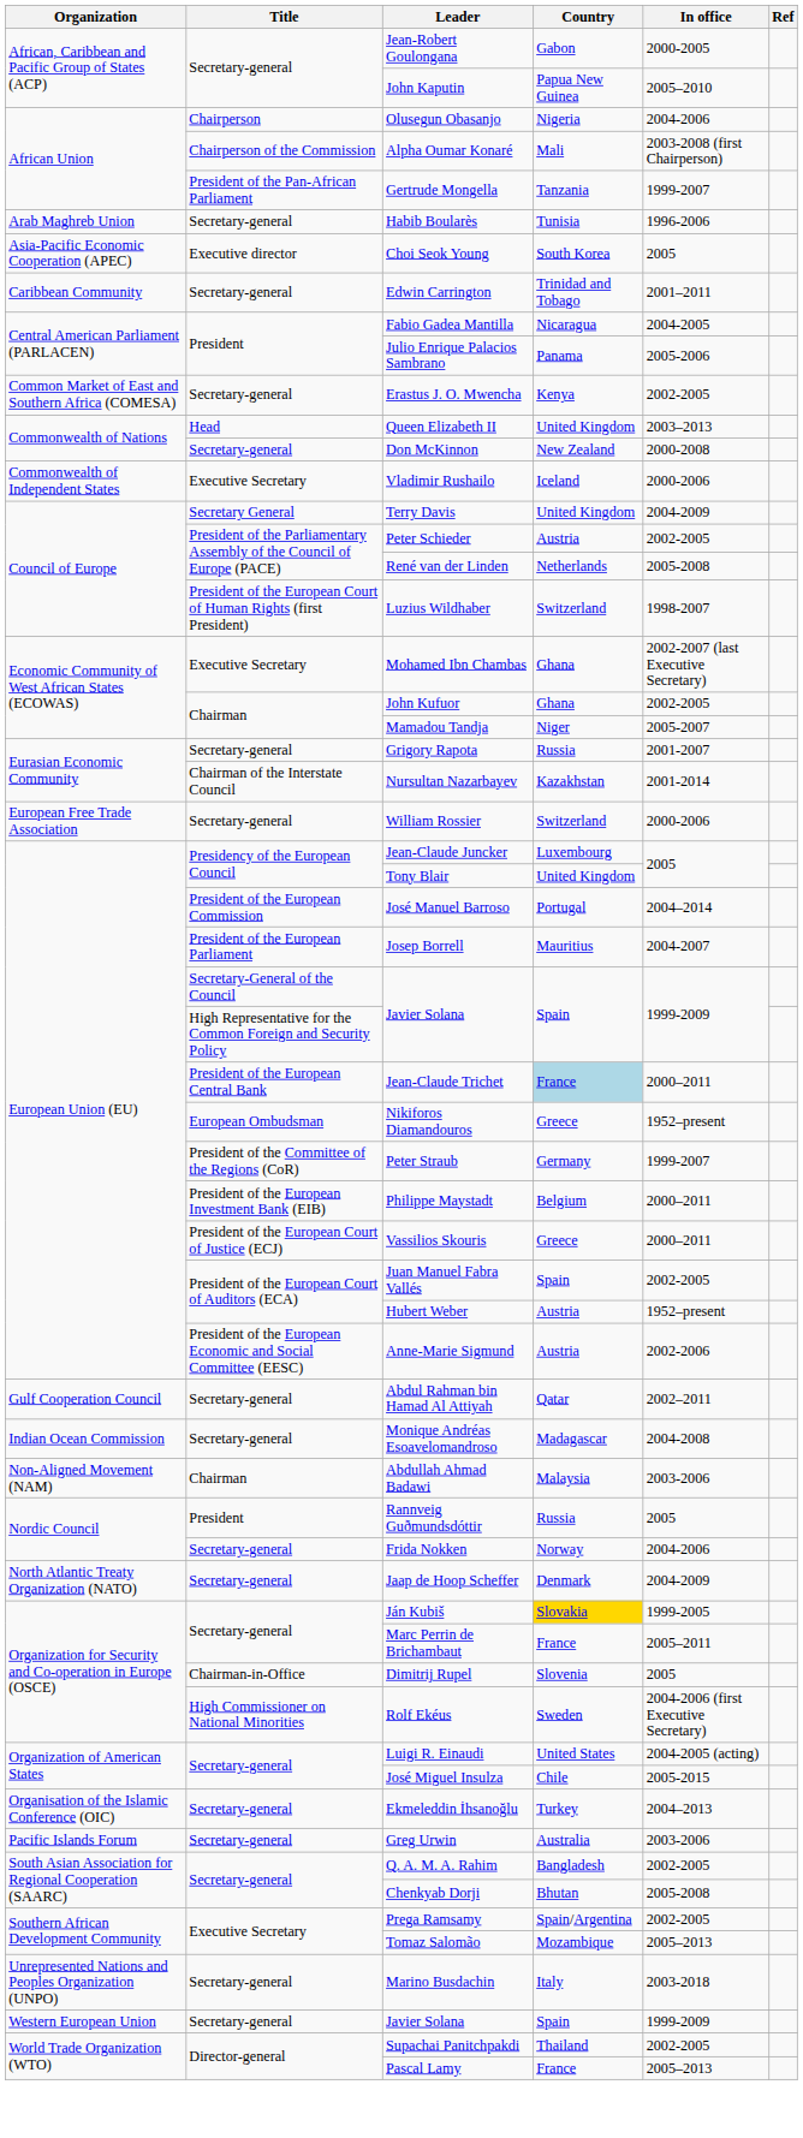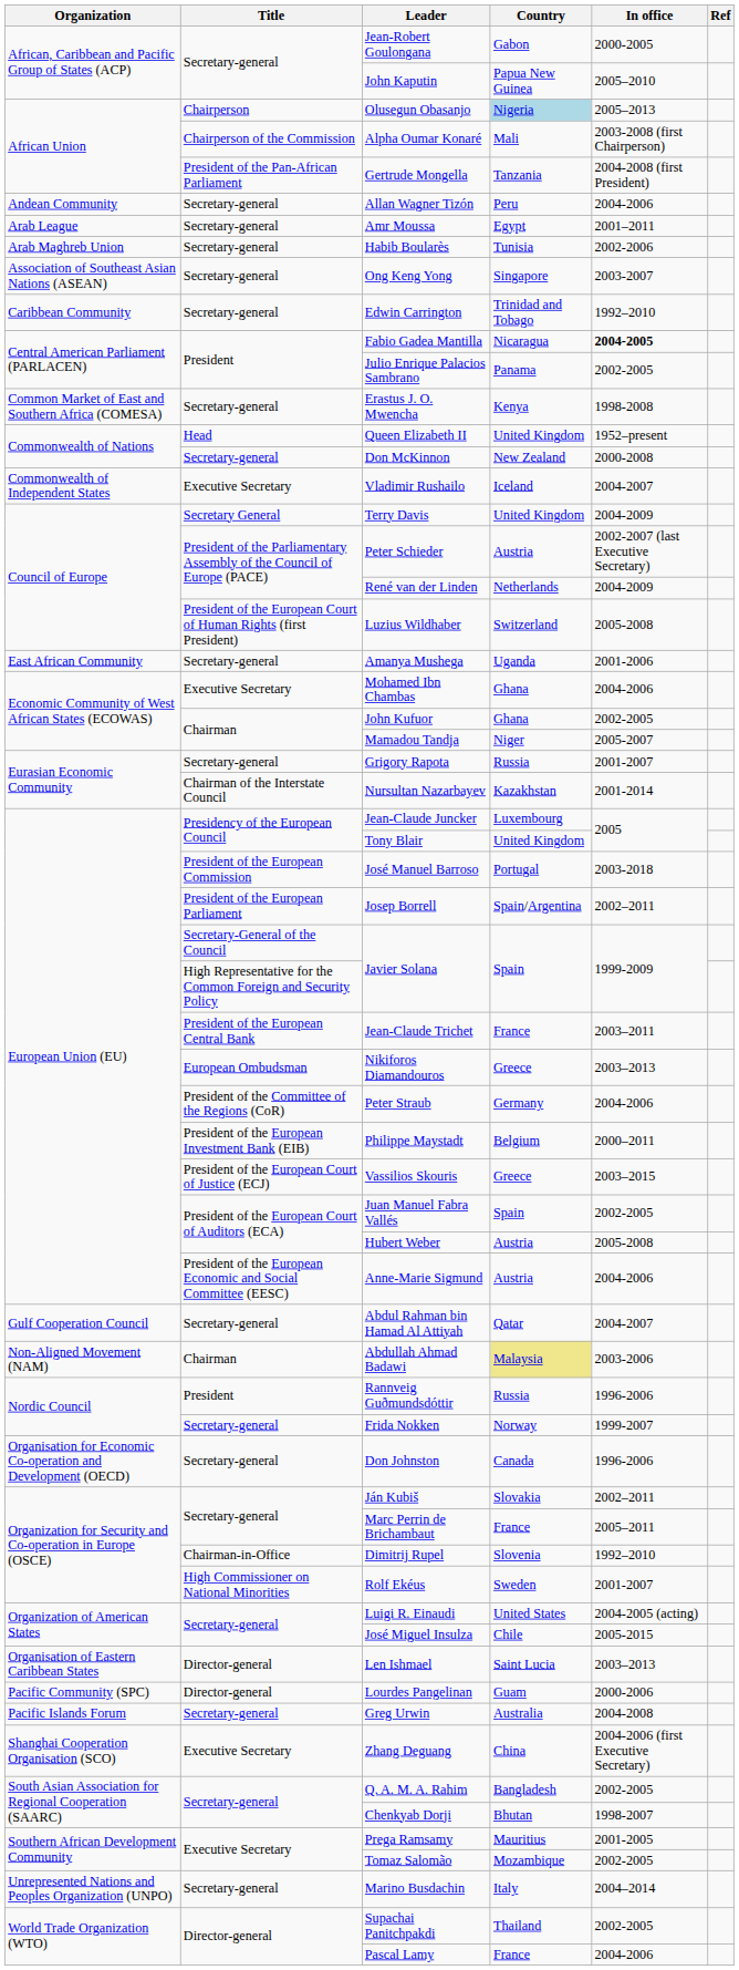Olusegun Obasanjo | Country: no background -> lightblue background
Olusegun Obasanjo | In office: 2004-2006 -> 2005–2013
Gertrude Mongella | In office: 1999-2007 -> 2004-2008 (first President)
+ row: Andean Community | Secretary-general | Allan Wagner Tizón | Peru | 2004-2006
+ row: Arab League | Secretary-general | Amr Moussa | Egypt | 2001–2011
Habib Boularès | In office: 1996-2006 -> 2002-2006
- row: Asia-Pacific Economic Cooperation (APEC) | Executive director | Choi Seok Young | South Korea | 2005
+ row: Association of Southeast Asian Nations (ASEAN) | Secretary-general | Ong Keng Yong | Singapore | 2003-2007
Edwin Carrington | In office: 2001–2011 -> 1992–2010
Fabio Gadea Mantilla | In office: normal -> bold
Julio Enrique Palacios Sambrano | In office: 2005-2006 -> 2002-2005
Erastus J. O. Mwencha | In office: 2002-2005 -> 1998-2008
Queen Elizabeth II | In office: 2003–2013 -> 1952–present
Vladimir Rushailo | In office: 2000-2006 -> 2004-2007
Peter Schieder | In office: 2002-2005 -> 2002-2007 (last Executive Secretary)
René van der Linden | In office: 2005-2008 -> 2004-2009
Luzius Wildhaber | In office: 1998-2007 -> 2005-2008
+ row: East African Community | Secretary-general | Amanya Mushega | Uganda | 2001-2006
Mohamed Ibn Chambas | In office: 2002-2007 (last Executive Secretary) -> 2004-2006
- row: European Free Trade Association | Secretary-general | William Rossier | Switzerland | 2000-2006
José Manuel Barroso | In office: 2004–2014 -> 2003-2018
Josep Borrell | Country: Mauritius -> Spain/Argentina
Josep Borrell | In office: 2004-2007 -> 2002–2011
Jean-Claude Trichet | Country: lightblue background -> no background
Jean-Claude Trichet | In office: 2000–2011 -> 2003–2011
Nikiforos Diamandouros | In office: 1952–present -> 2003–2013
Peter Straub | In office: 1999-2007 -> 2004-2006
Vassilios Skouris | In office: 2000–2011 -> 2003–2015
Hubert Weber | In office: 1952–present -> 2005-2008
Anne-Marie Sigmund | In office: 2002-2006 -> 2004-2006
Abdul Rahman bin Hamad Al Attiyah | In office: 2002–2011 -> 2004-2007
- row: Indian Ocean Commission | Secretary-general | Monique Andréas Esoavelomandroso | Madagascar | 2004-2008
Abdullah Ahmad Badawi | Country: no background -> khaki background
Rannveig Guðmundsdóttir | In office: 2005 -> 1996-2006
Frida Nokken | In office: 2004-2006 -> 1999-2007
- row: North Atlantic Treaty Organization (NATO) | Secretary-general | Jaap de Hoop Scheffer | Denmark | 2004-2009
+ row: Organisation for Economic Co-operation and Development (OECD) | Secretary-general | Don Johnston | Canada | 1996-2006
Ján Kubiš | Country: gold background -> no background
Ján Kubiš | In office: 1999-2005 -> 2002–2011
Dimitrij Rupel | In office: 2005 -> 1992–2010
Rolf Ekéus | In office: 2004-2006 (first Executive Secretary) -> 2001-2007
+ row: Organisation of Eastern Caribbean States | Director-general | Len Ishmael | Saint Lucia | 2003–2013
- row: Organisation of the Islamic Conference (OIC) | Secretary-general | Ekmeleddin İhsanoğlu | Turkey | 2004–2013
+ row: Pacific Community (SPC) | Director-general | Lourdes Pangelinan | Guam | 2000-2006
Greg Urwin | In office: 2003-2006 -> 2004-2008
+ row: Shanghai Cooperation Organisation (SCO) | Executive Secretary | Zhang Deguang | China | 2004-2006 (first Executive Secretary)
Chenkyab Dorji | In office: 2005-2008 -> 1998-2007
Prega Ramsamy | Country: Spain/Argentina -> Mauritius
Prega Ramsamy | In office: 2002-2005 -> 2001-2005
Tomaz Salomão | In office: 2005–2013 -> 2002-2005
Marino Busdachin | In office: 2003-2018 -> 2004–2014
- row: Western European Union | Secretary-general | Javier Solana | Spain | 1999-2009
Pascal Lamy | In office: 2005–2013 -> 2004-2006
